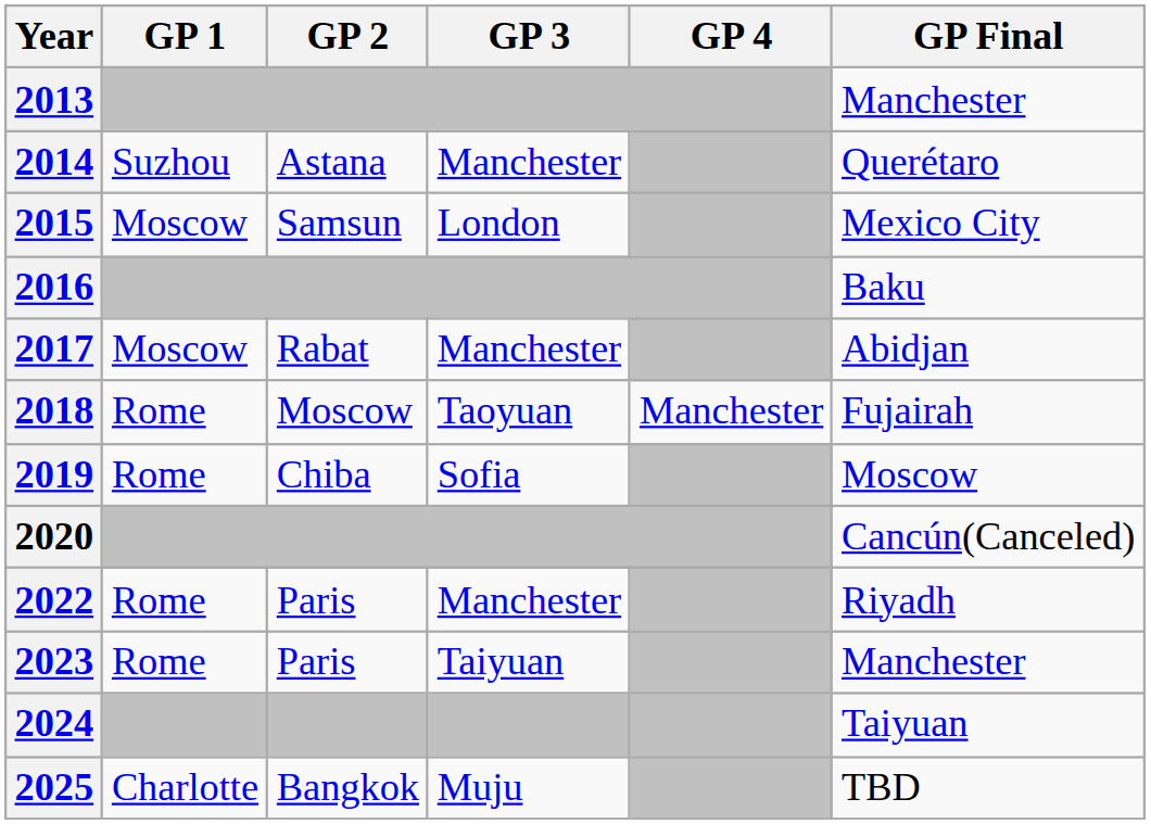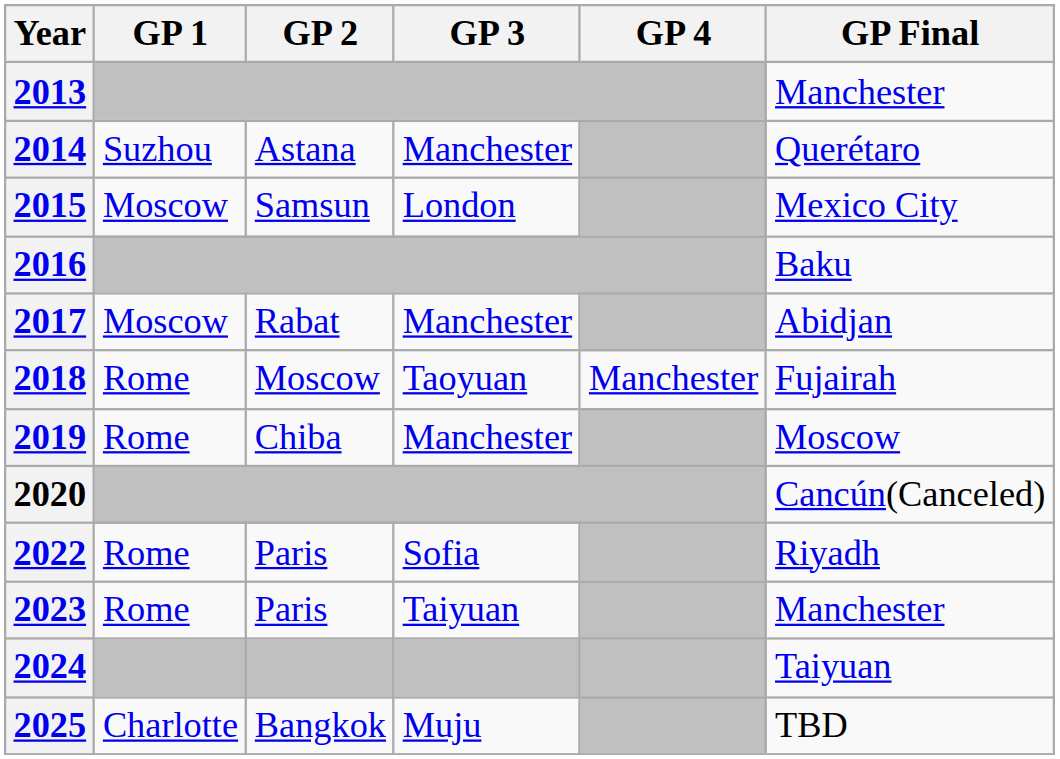2019 | GP 3: Sofia -> Manchester
2022 | GP 3: Manchester -> Sofia
